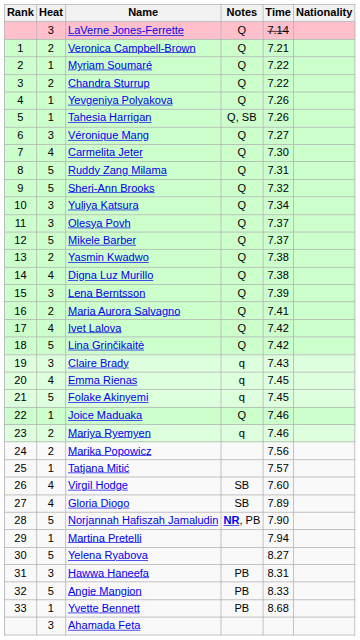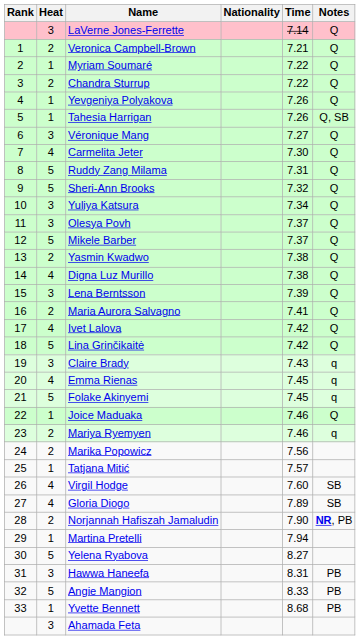columns swapped: Nationality <-> Notes
Norjannah Hafiszah Jamaludin | Heat: 5 -> 2
